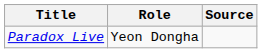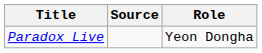columns swapped: Role <-> Source
